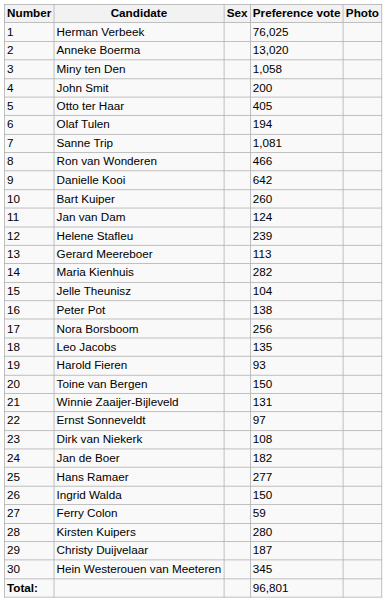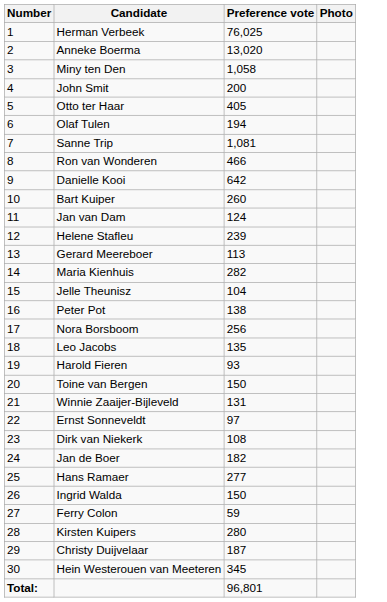- column: Sex
